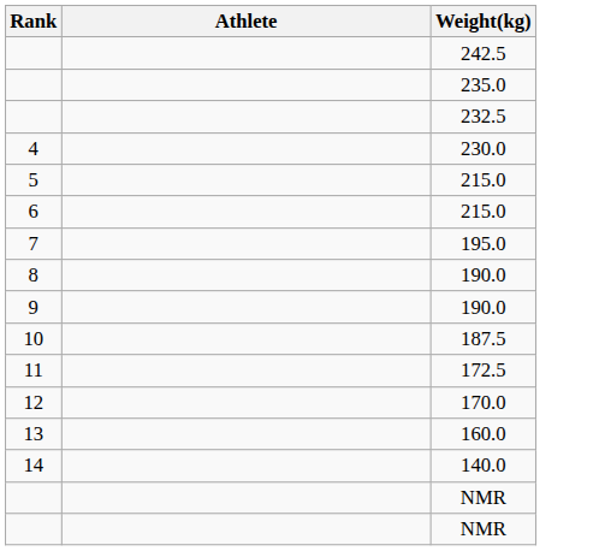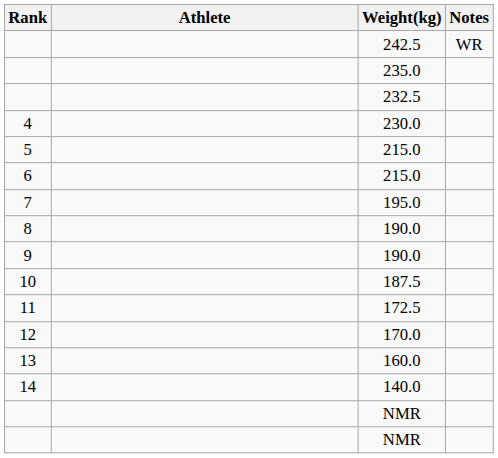+ column: Notes | WR
